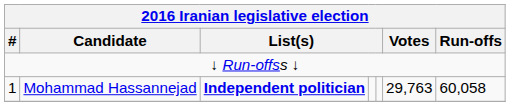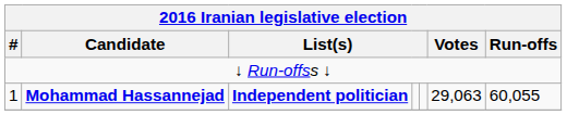1 | Candidate: normal -> bold
1 | Votes: 29,763 -> 29,063
1 | Run-offs: 60,058 -> 60,055
